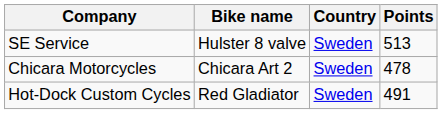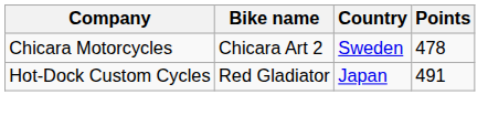- row: SE Service | Hulster 8 valve | Sweden | 513
Hot-Dock Custom Cycles | Country: Sweden -> Japan
